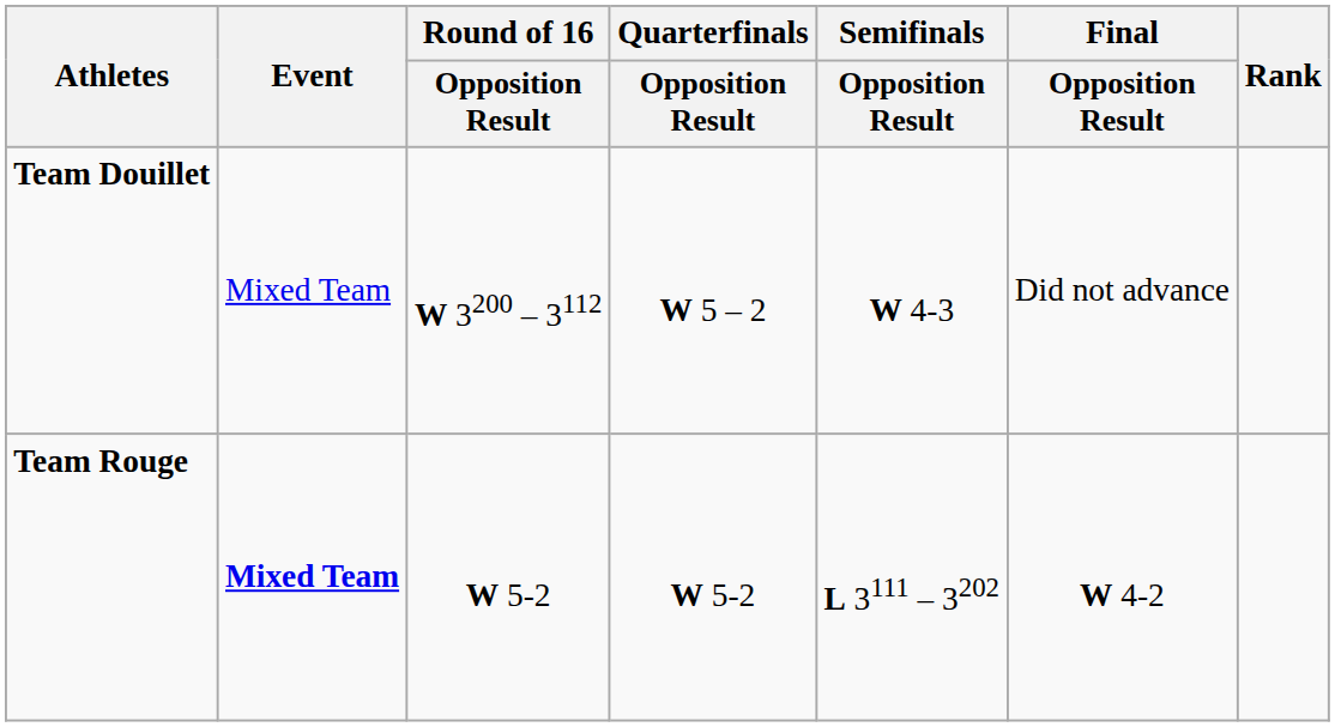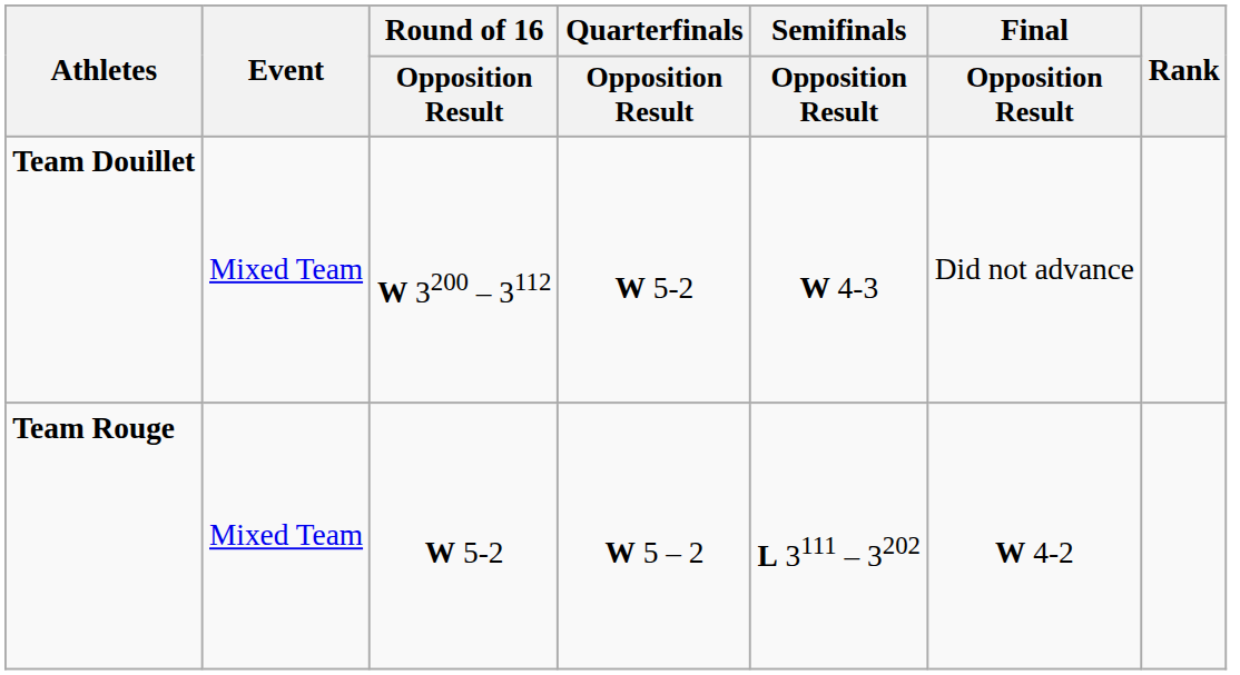Team Douillet | Quarterfinals / Opposition Result: W 5 – 2 -> W 5-2
Team Rouge | Event: bold -> normal
Team Rouge | Quarterfinals / Opposition Result: W 5-2 -> W 5 – 2
